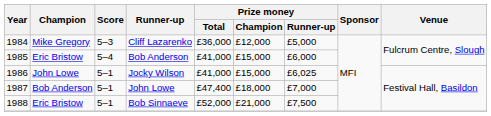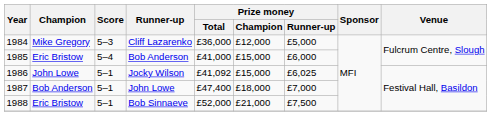Jocky Wilson | Prize money / Total: £41,000 -> £41,092
